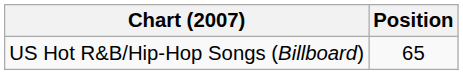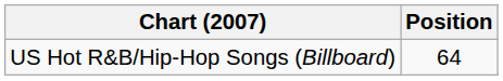US Hot R&B/Hip-Hop Songs (Billboard) | Position: 65 -> 64
